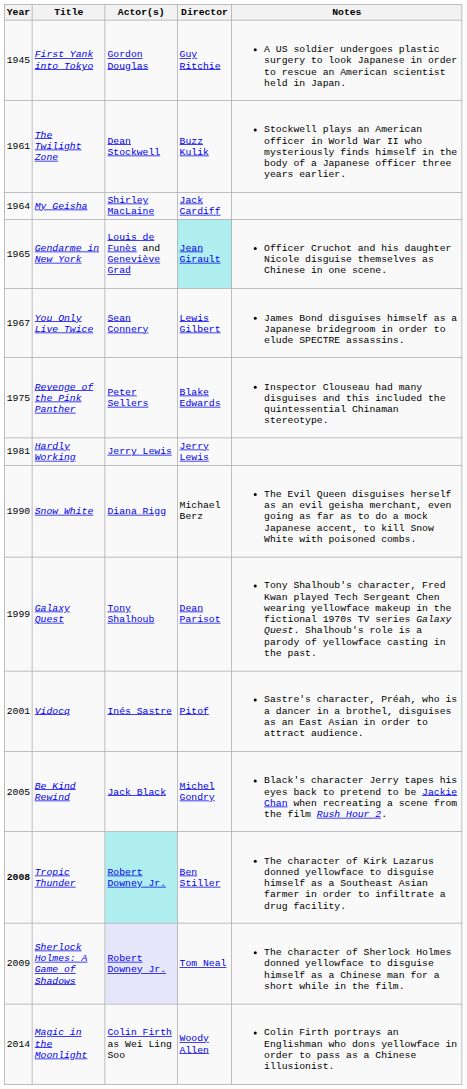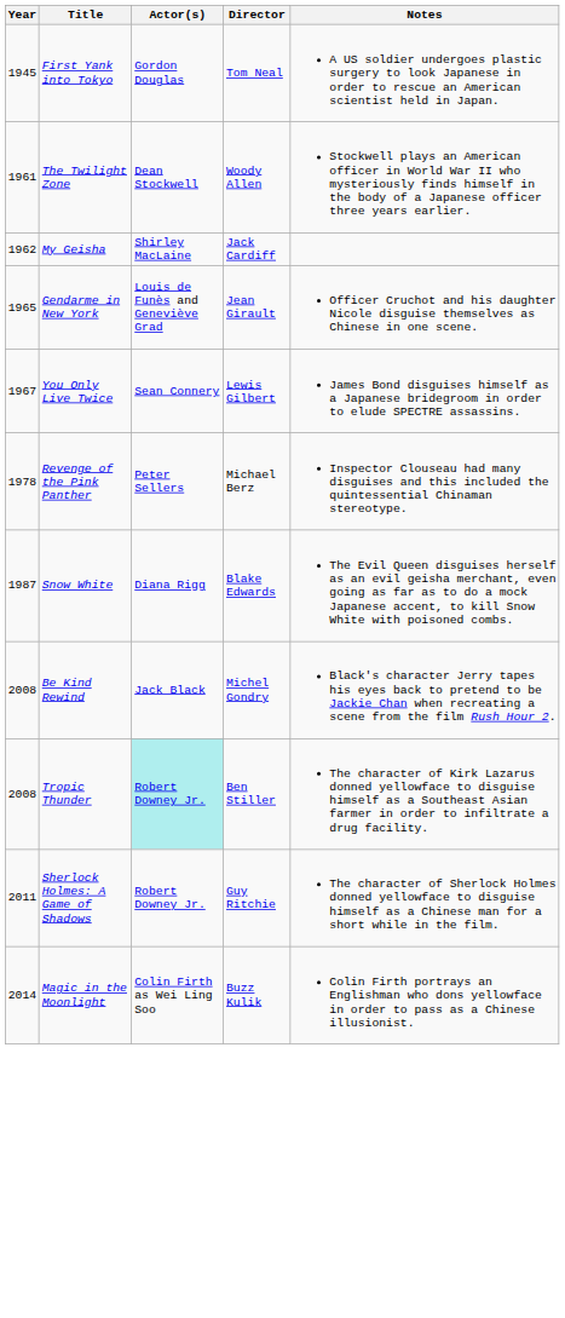First Yank into Tokyo | Director: Guy Ritchie -> Tom Neal
The Twilight Zone | Director: Buzz Kulik -> Woody Allen
My Geisha | Year: 1964 -> 1962
Gendarme in New York | Director: paleturquoise background -> no background
Revenge of the Pink Panther | Year: 1975 -> 1978
Revenge of the Pink Panther | Director: Blake Edwards -> Michael Berz
- row: 1981 | Hardly Working | Jerry Lewis | Jerry Lewis
Snow White | Year: 1990 -> 1987
Snow White | Director: Michael Berz -> Blake Edwards
- row: 1999 | Galaxy Quest | Tony Shalhoub | Dean Parisot | Tony Shalhoub's character, Fred Kwan played Tech Sergeant Chen wearing yellowface makeup in the fictional 1970s TV series Galaxy Quest. Shalhoub's role is a parody of yellowface casting in the past.
- row: 2001 | Vidocq | Inés Sastre | Pitof | Sastre's character, Préah, who is a dancer in a brothel, disguises as an East Asian in order to attract audience.
Be Kind Rewind | Year: 2005 -> 2008
Tropic Thunder | Year: bold -> normal
Sherlock Holmes: A Game of Shadows | Year: 2009 -> 2011
Sherlock Holmes: A Game of Shadows | Actor(s): lavender background -> no background
Sherlock Holmes: A Game of Shadows | Director: Tom Neal -> Guy Ritchie
Magic in the Moonlight | Director: Woody Allen -> Buzz Kulik
